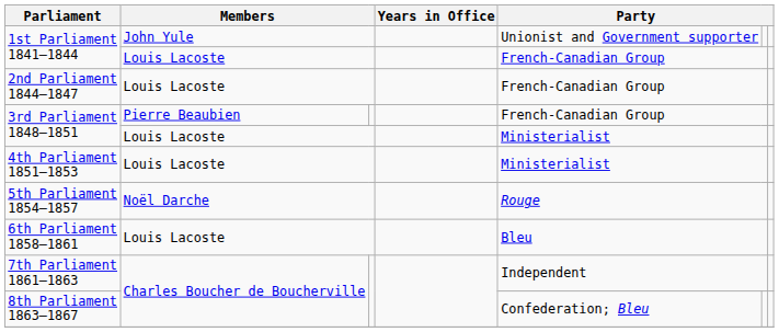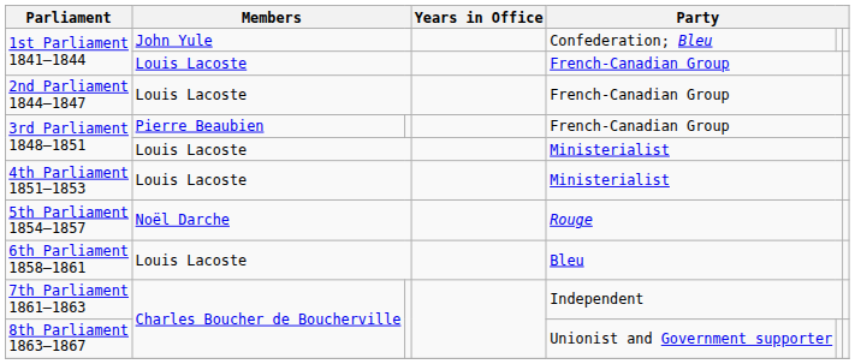1st Parliament 1841–1844 / John Yule | column 5: Unionist and Government supporter -> Confederation; Bleu
8th Parliament 1863–1867 | column 5: Confederation; Bleu -> Unionist and Government supporter
